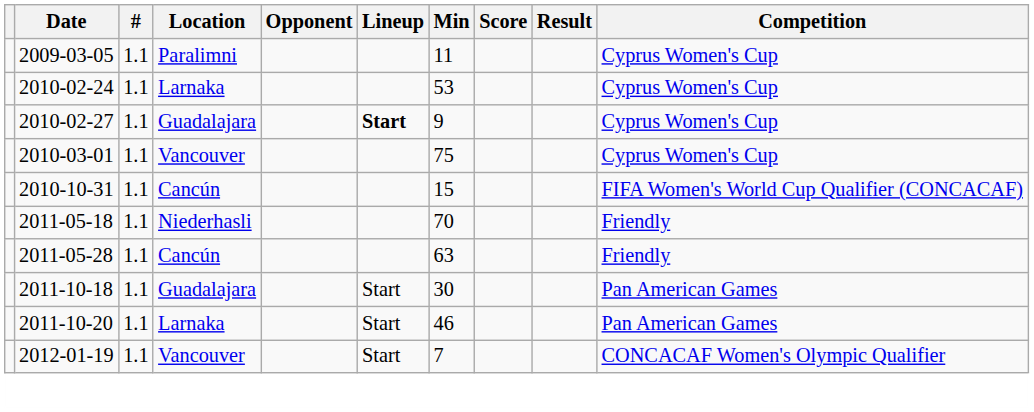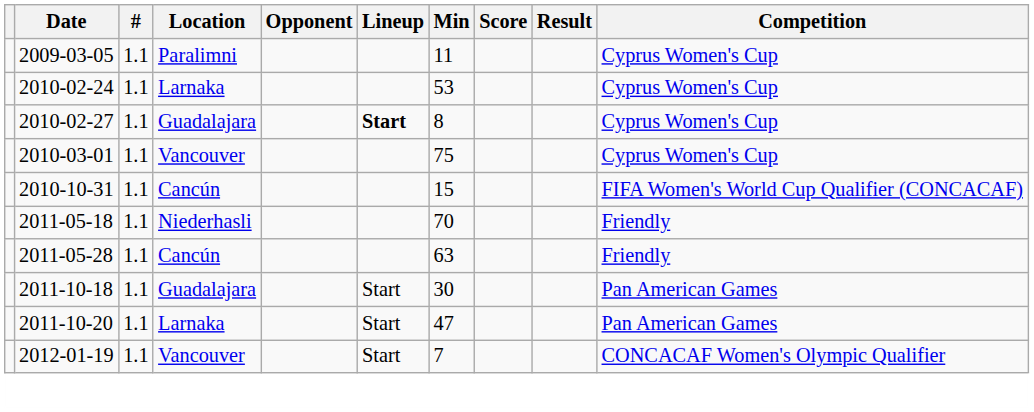2010-02-27 | Min: 9 -> 8
2011-10-20 | Min: 46 -> 47
